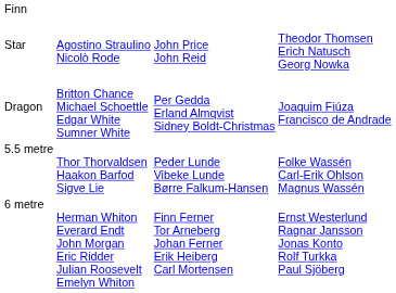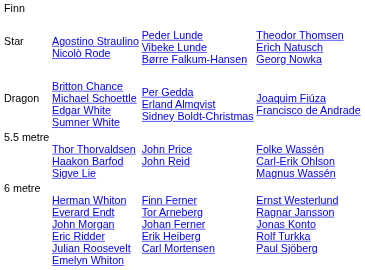Star | column 3: John Price John Reid -> Peder Lunde Vibeke Lunde Børre Falkum-Hansen
5.5 metre | column 3: Peder Lunde Vibeke Lunde Børre Falkum-Hansen -> John Price John Reid
